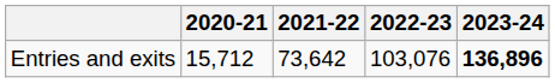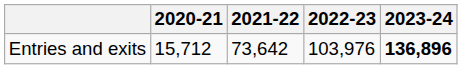Entries and exits | 2022-23: 103,076 -> 103,976
